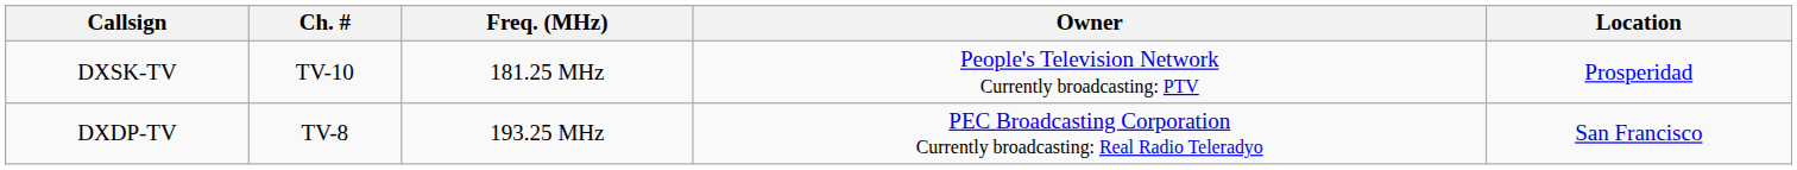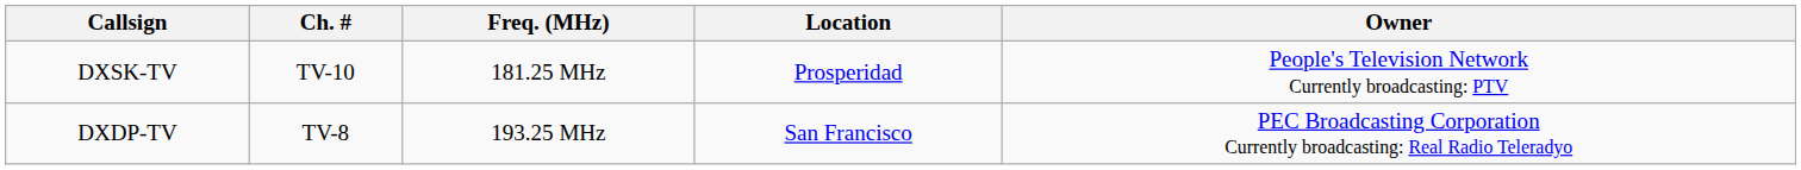columns swapped: Location <-> Owner
